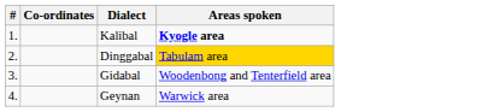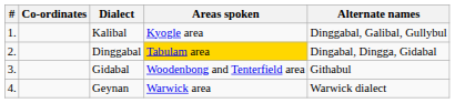+ column: Alternate names | Dinggabal, Galibal, Gullybul | Dingabal, Dingga, Gidabal | Githabul | Warwick dialect
Kalibal | Areas spoken: bold -> normal
